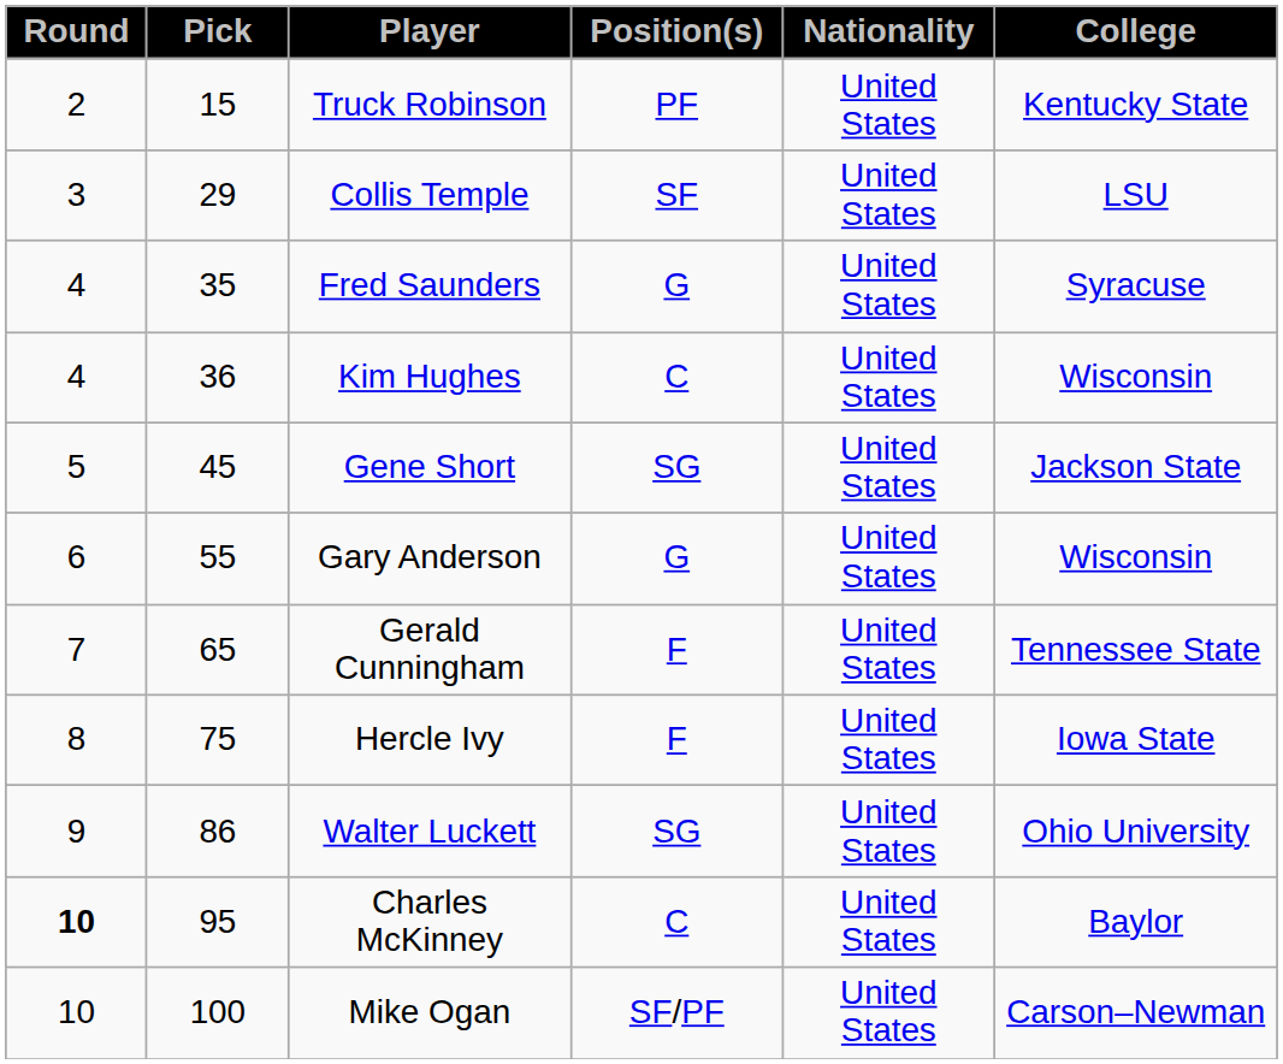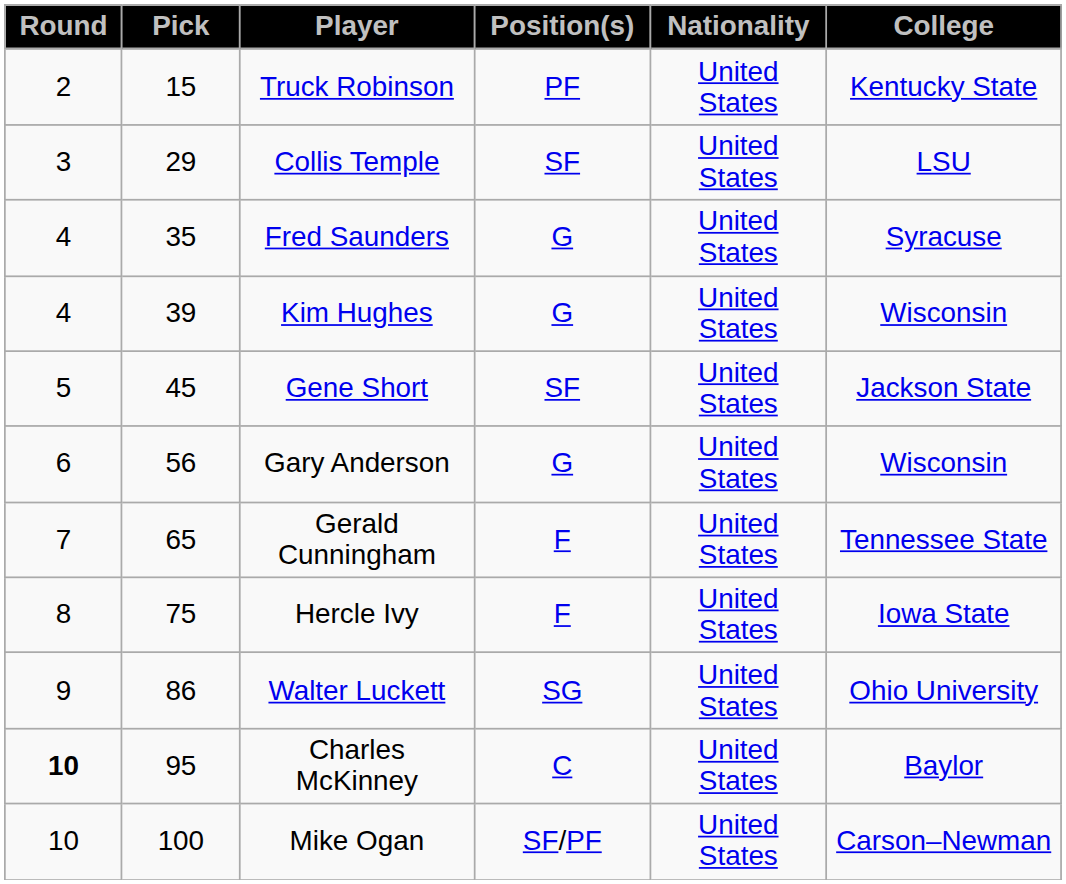Kim Hughes | Pick: 36 -> 39
Kim Hughes | Position(s): C -> G
Gene Short | Position(s): SG -> SF
Gary Anderson | Pick: 55 -> 56
